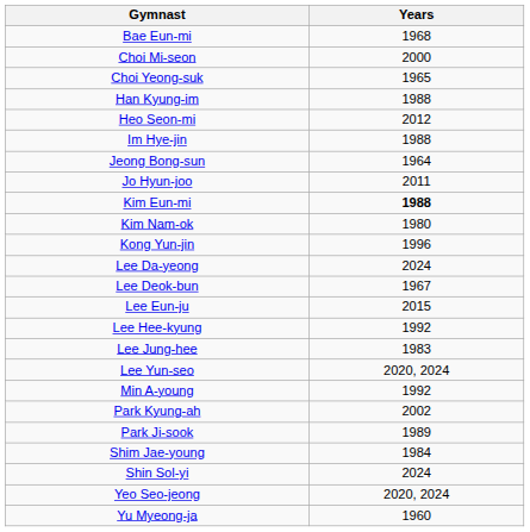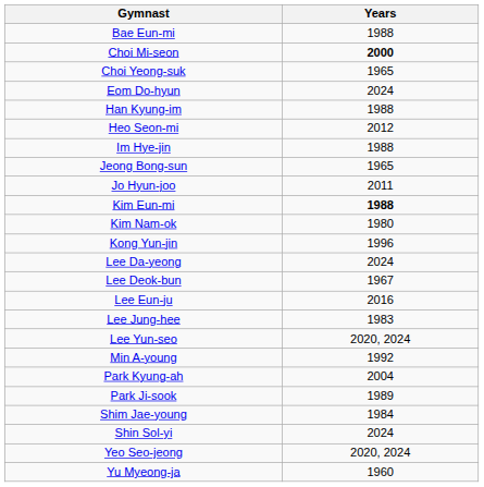Bae Eun-mi | Years: 1968 -> 1988
Choi Mi-seon | Years: normal -> bold
+ row: Eom Do-hyun | 2024
Jeong Bong-sun | Years: 1964 -> 1965
Lee Eun-ju | Years: 2015 -> 2016
- row: Lee Hee-kyung | 1992
Park Kyung-ah | Years: 2002 -> 2004
